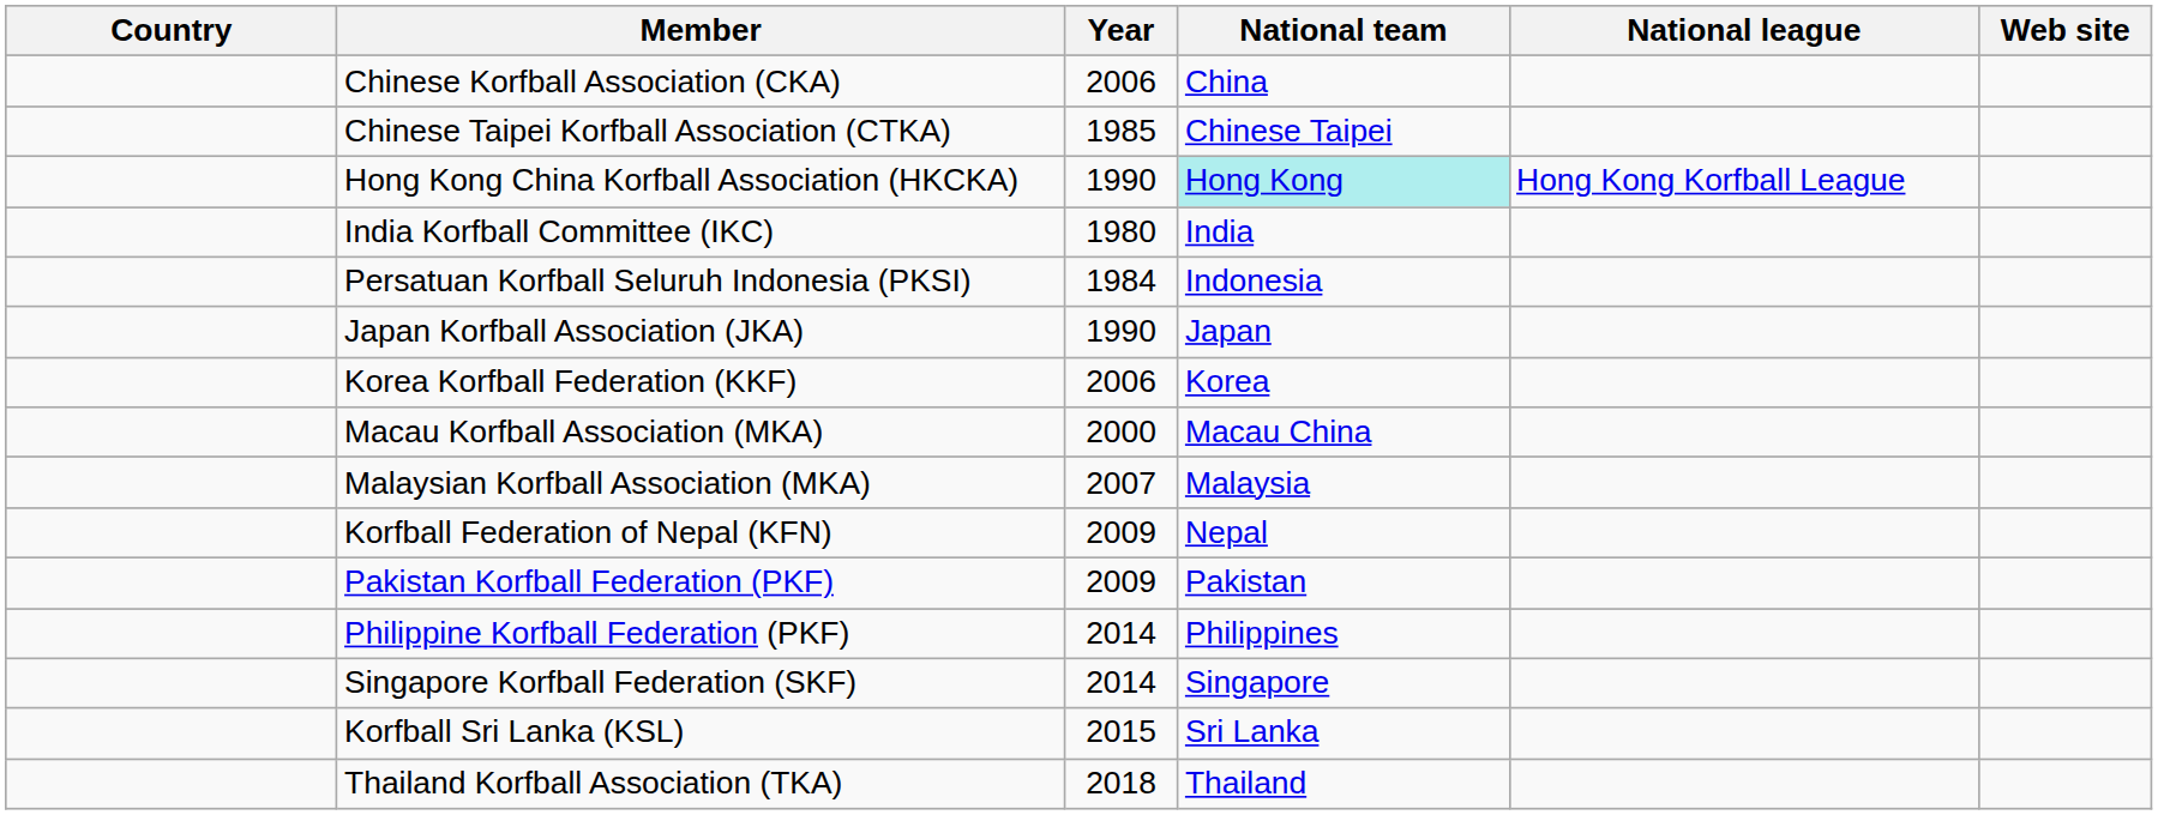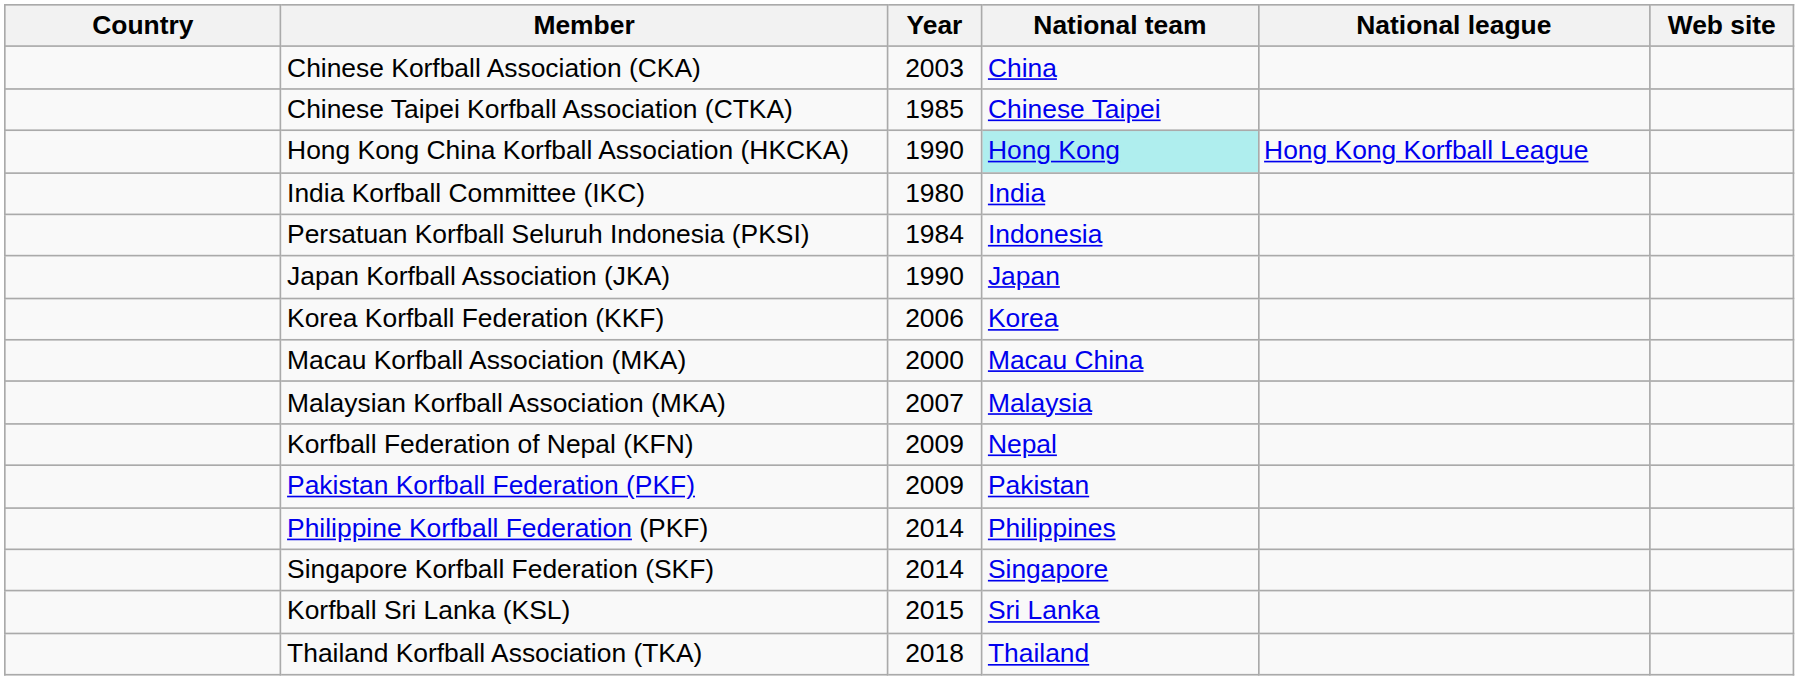Chinese Korfball Association (CKA) | Year: 2006 -> 2003
